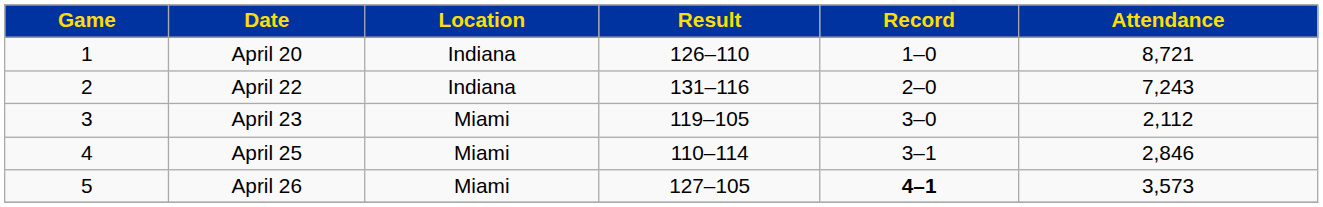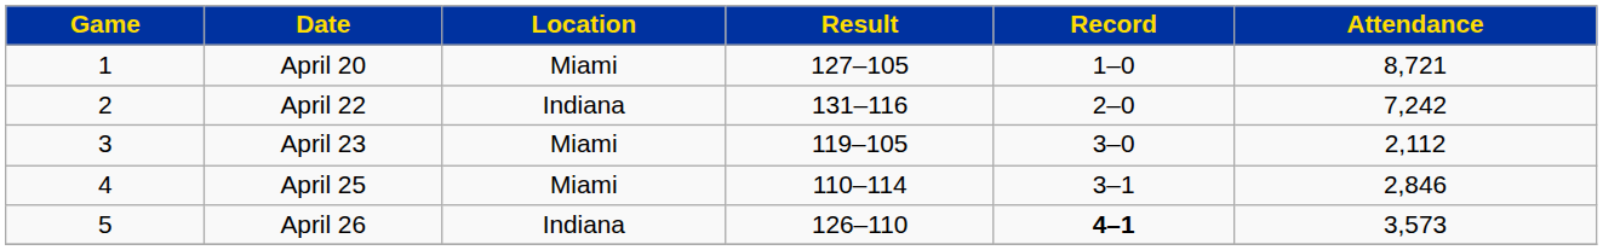April 20 | Location: Indiana -> Miami
April 20 | Result: 126–110 -> 127–105
April 22 | Attendance: 7,243 -> 7,242
April 26 | Location: Miami -> Indiana
April 26 | Result: 127–105 -> 126–110
